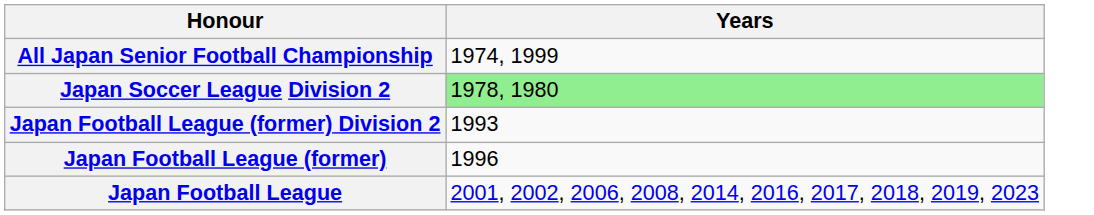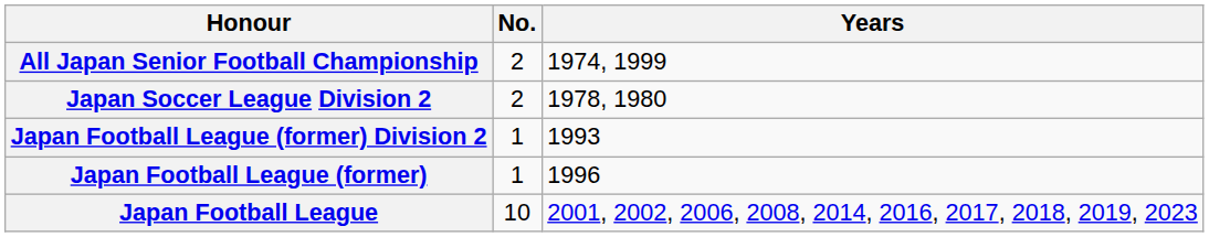+ column: No. | 2 | 2 | 1 | 1 | 10
Japan Soccer League Division 2 | Years: lightgreen background -> no background
